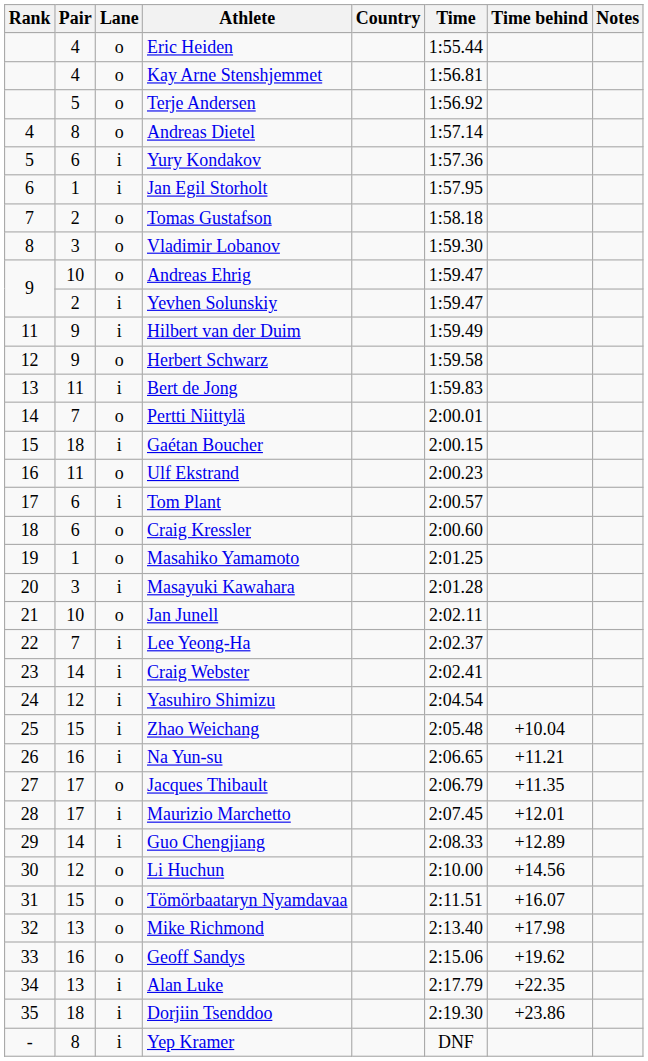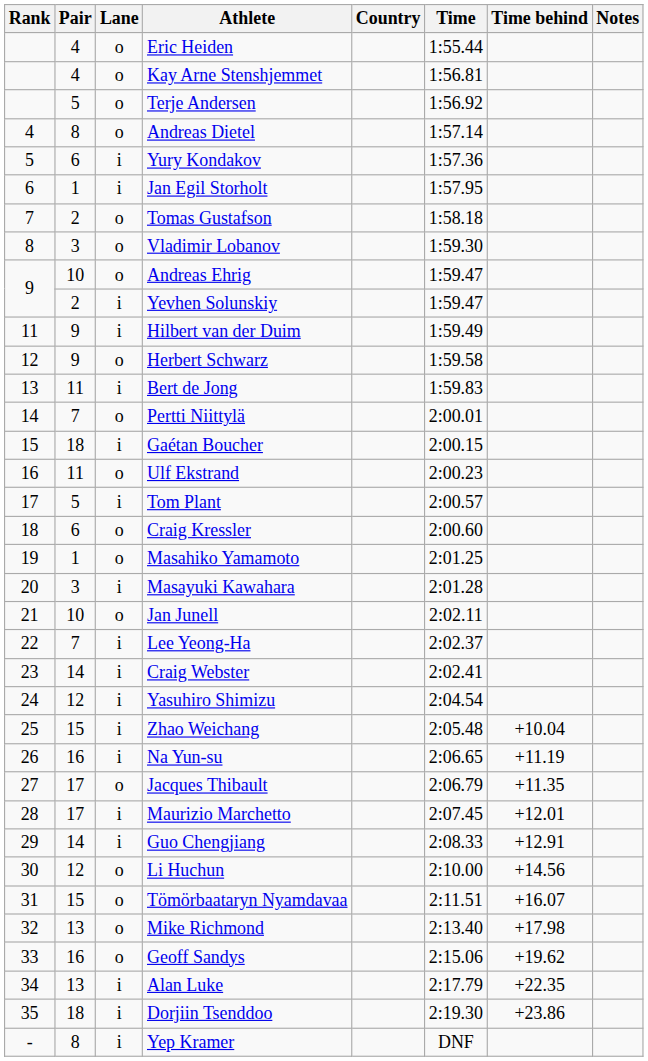Tom Plant | Pair: 6 -> 5
Na Yun-su | Time behind: +11.21 -> +11.19
Guo Chengjiang | Time behind: +12.89 -> +12.91
